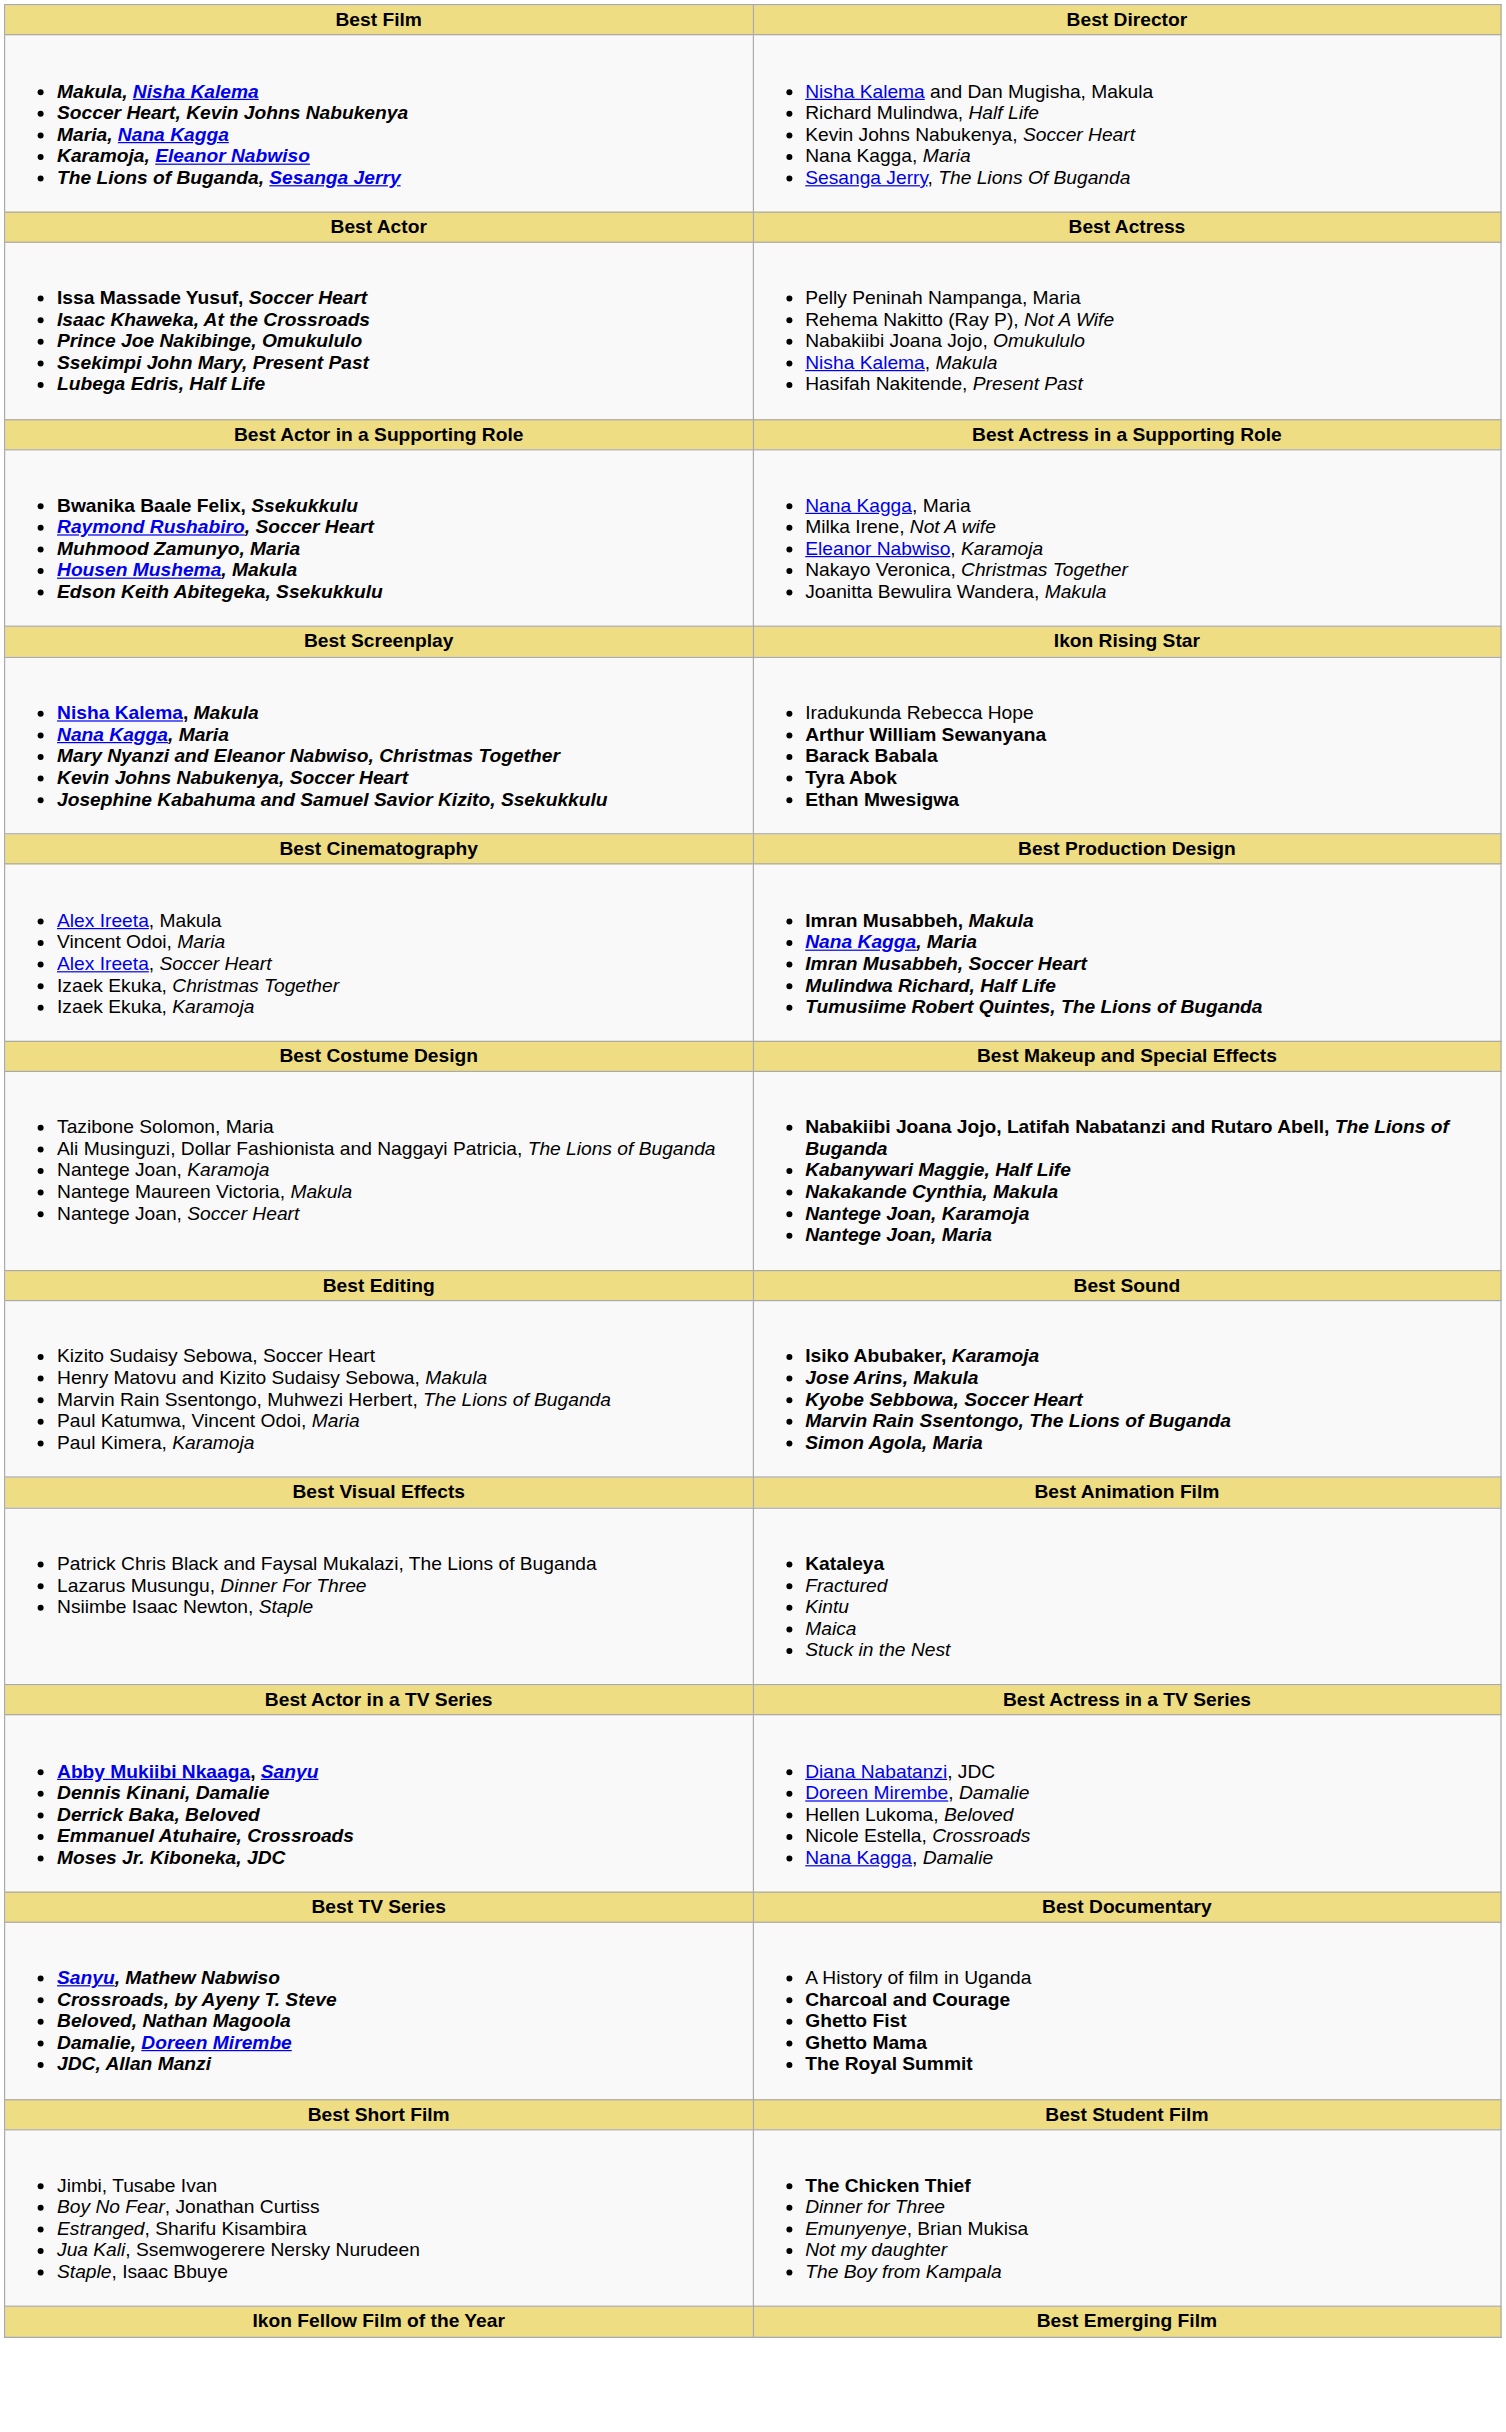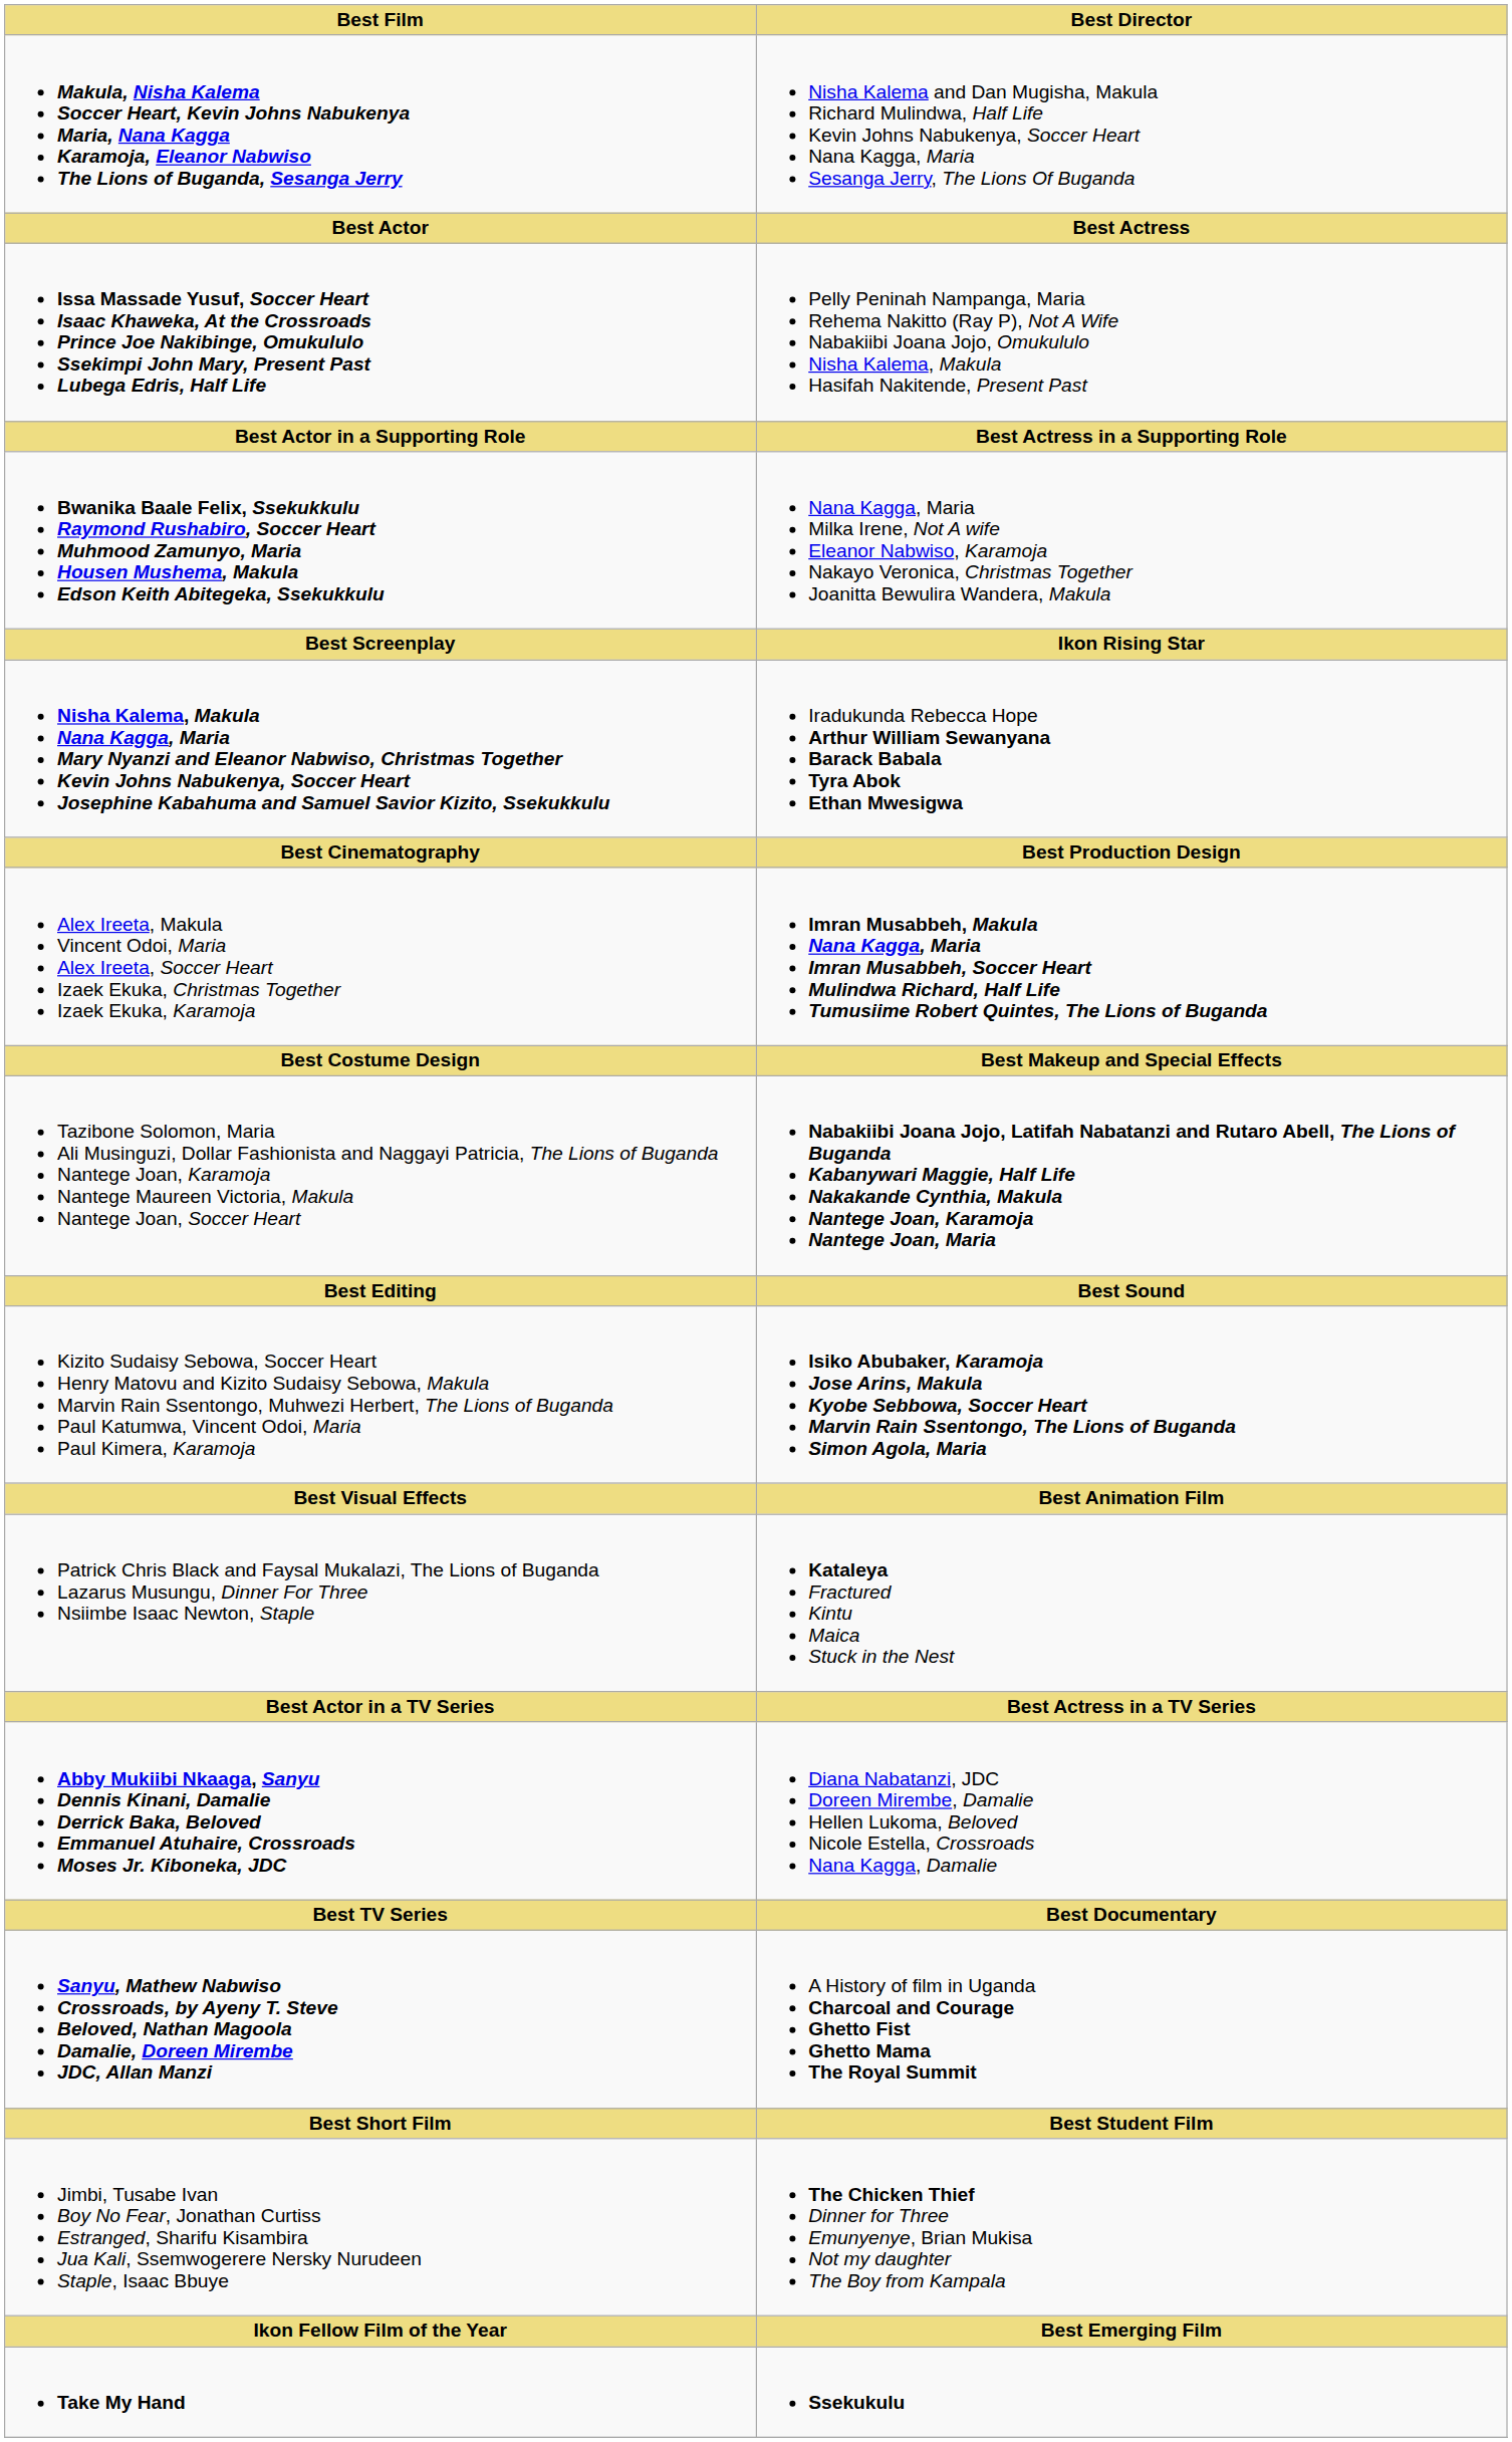+ row: Take My Hand | Ssekukulu
